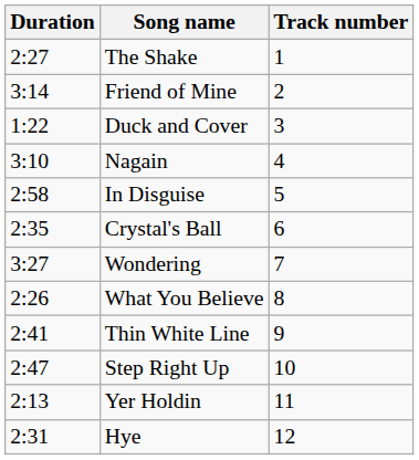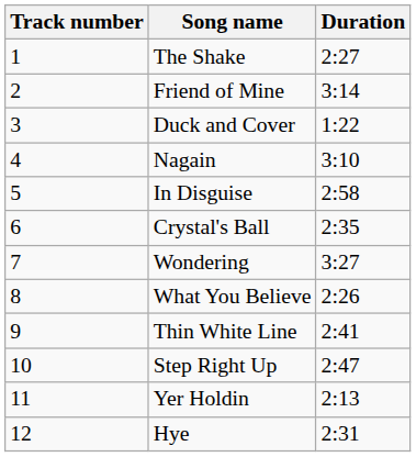columns swapped: Track number <-> Duration
